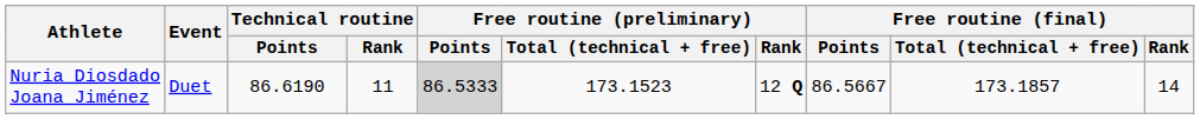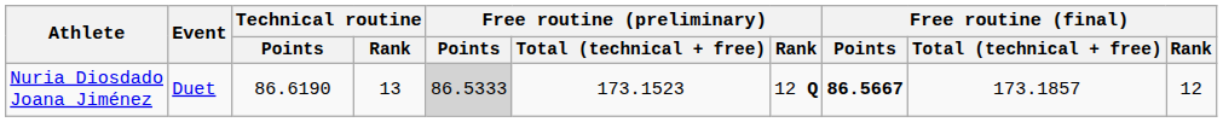Nuria Diosdado Joana Jiménez | Technical routine / Rank: 11 -> 13
Nuria Diosdado Joana Jiménez | Free routine (final) / Points: normal -> bold
Nuria Diosdado Joana Jiménez | Free routine (final) / Rank: 14 -> 12
